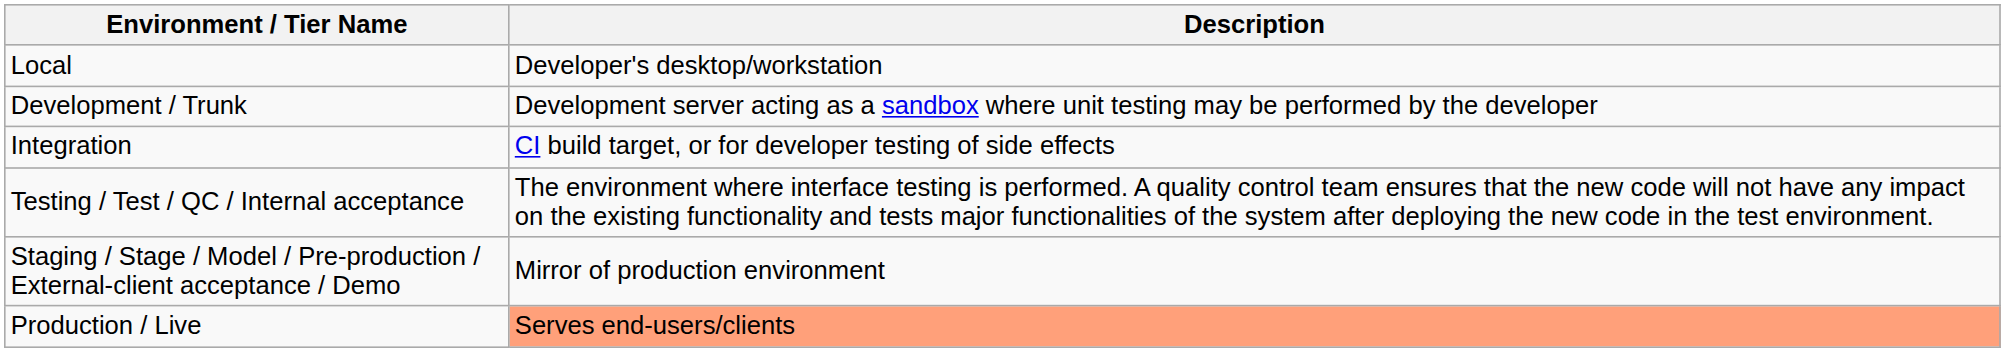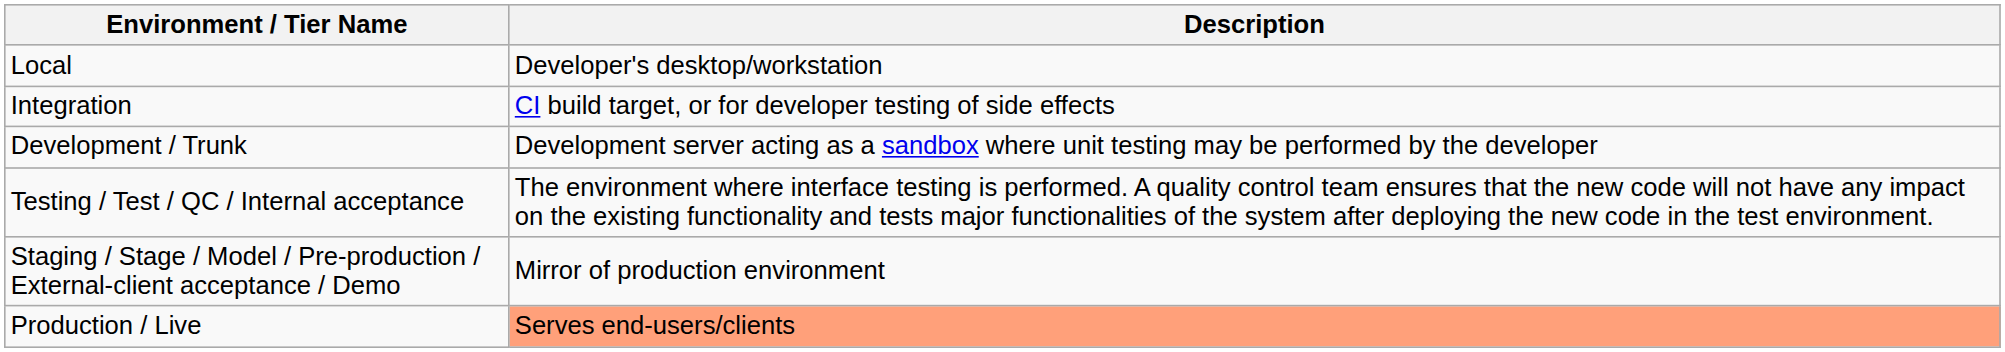rows swapped: Development / Trunk <-> Integration
